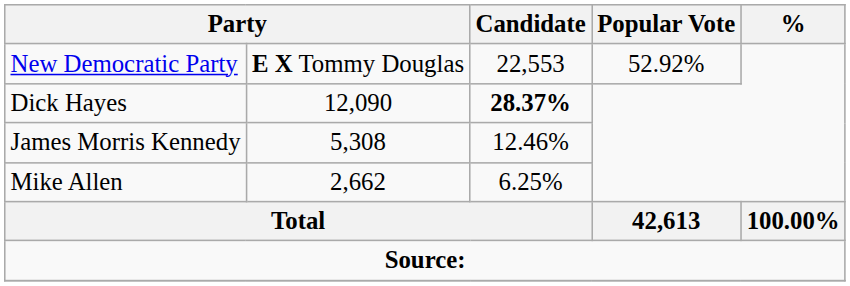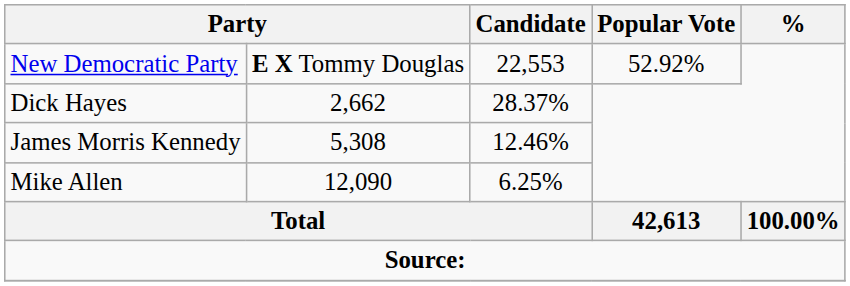Dick Hayes | column 2: 12,090 -> 2,662
Dick Hayes | Candidate: bold -> normal
Mike Allen | column 2: 2,662 -> 12,090
